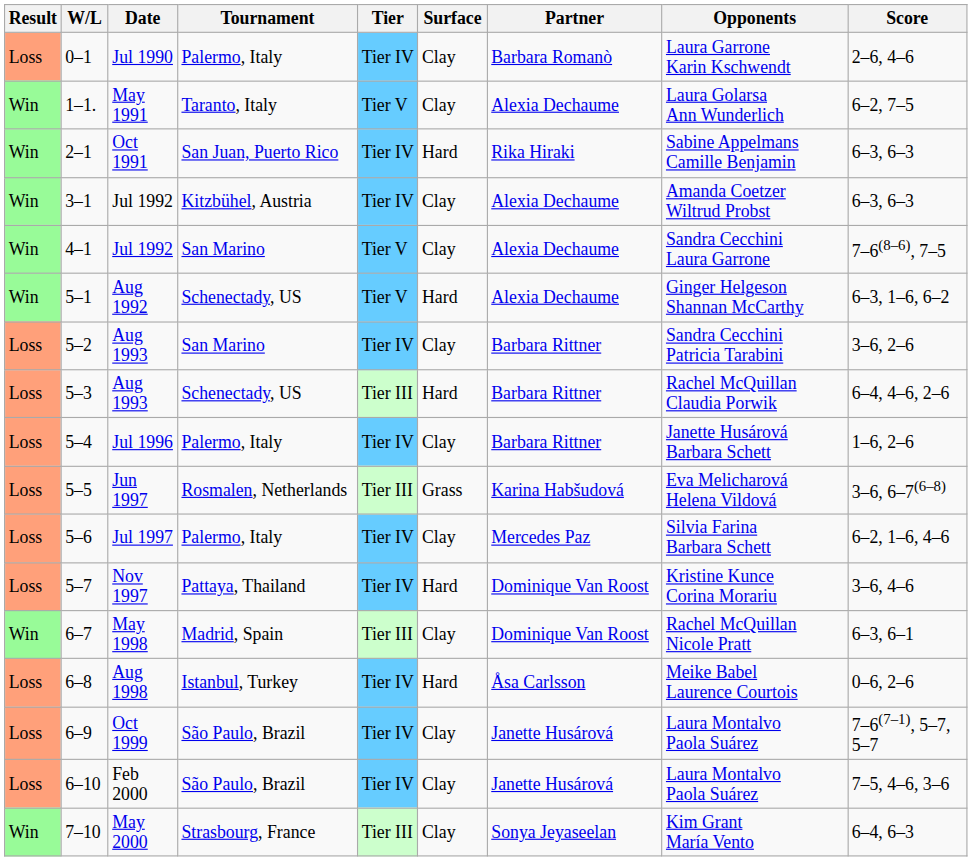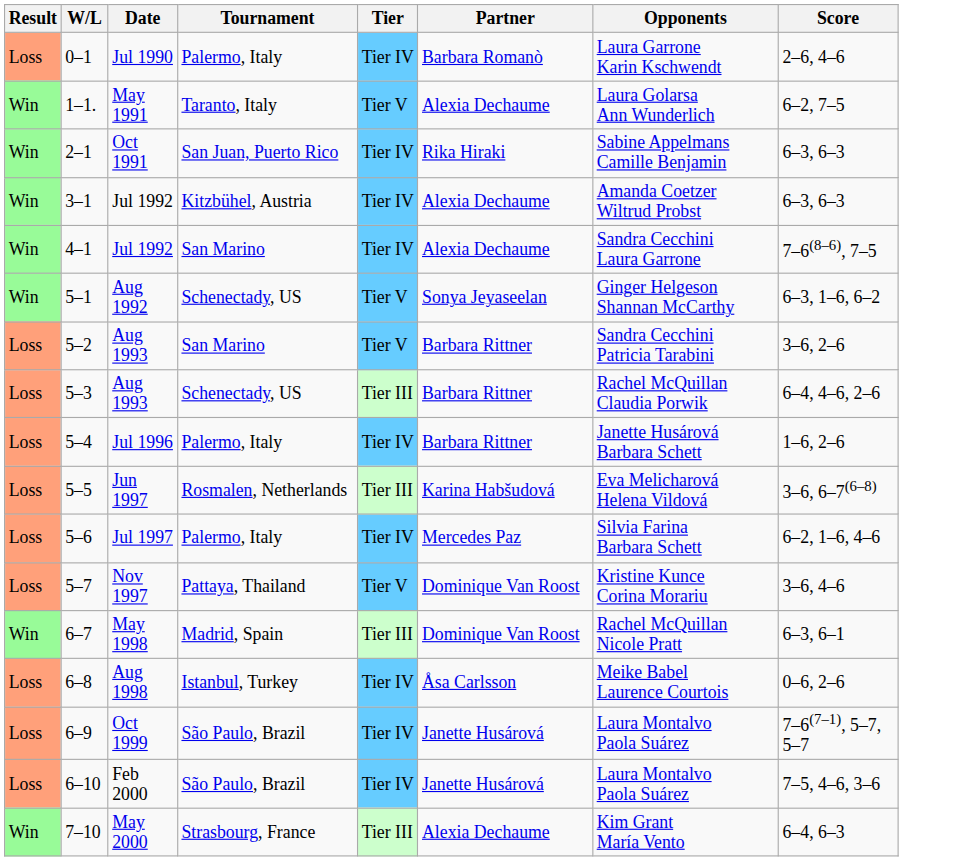- column: Surface | Clay | Clay | Hard | Clay | Clay | Hard | Clay | Hard | Clay | Grass | Clay | Hard | Clay | Hard | Clay | Clay | Clay
4–1 | Tier: Tier V -> Tier IV
5–1 | Partner: Alexia Dechaume -> Sonya Jeyaseelan
5–2 | Tier: Tier IV -> Tier V
5–7 | Tier: Tier IV -> Tier V
7–10 | Partner: Sonya Jeyaseelan -> Alexia Dechaume
